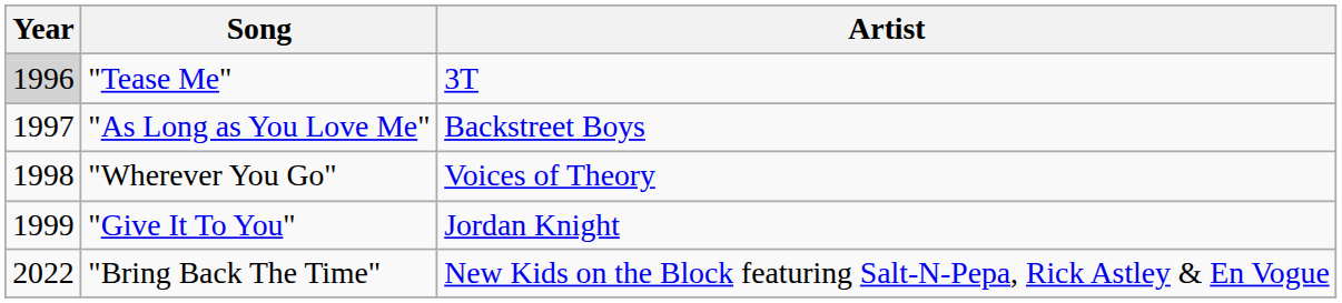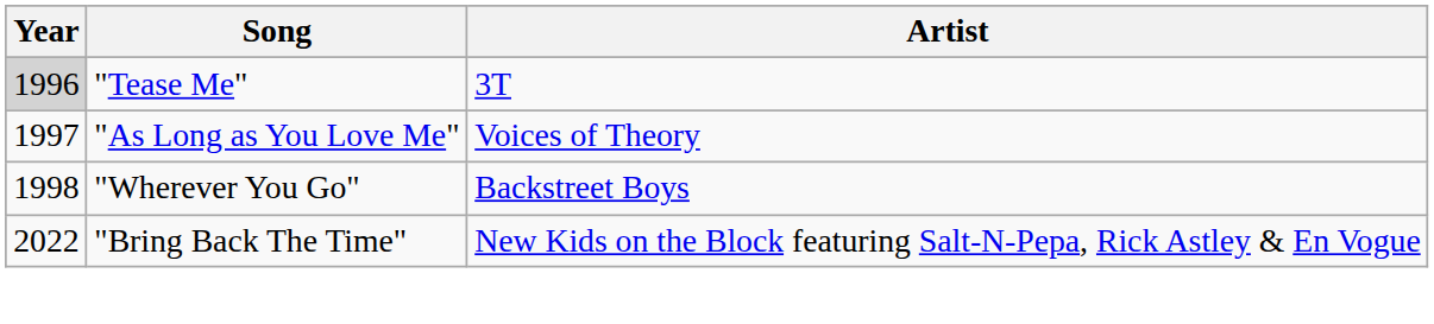"As Long as You Love Me" | Artist: Backstreet Boys -> Voices of Theory
"Wherever You Go" | Artist: Voices of Theory -> Backstreet Boys
- row: 1999 | "Give It To You" | Jordan Knight
